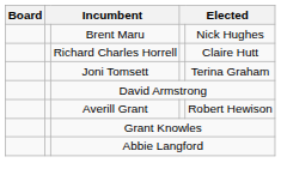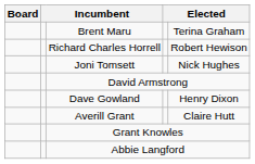Brent Maru | column 5: Nick Hughes -> Terina Graham
Richard Charles Horrell | column 5: Claire Hutt -> Robert Hewison
Joni Tomsett | column 5: Terina Graham -> Nick Hughes
+ row: Dave Gowland | Henry Dixon
Averill Grant | column 5: Robert Hewison -> Claire Hutt
